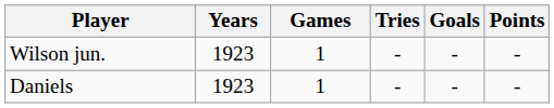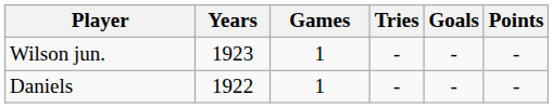Daniels | Years: 1923 -> 1922
